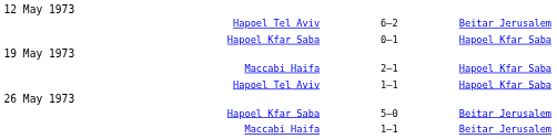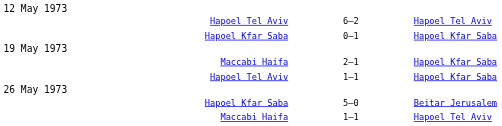Hapoel Tel Aviv / 6–2 | column 3: Beitar Jerusalem -> Hapoel Tel Aviv
Maccabi Haifa / 1–1 | column 3: Beitar Jerusalem -> Hapoel Tel Aviv
